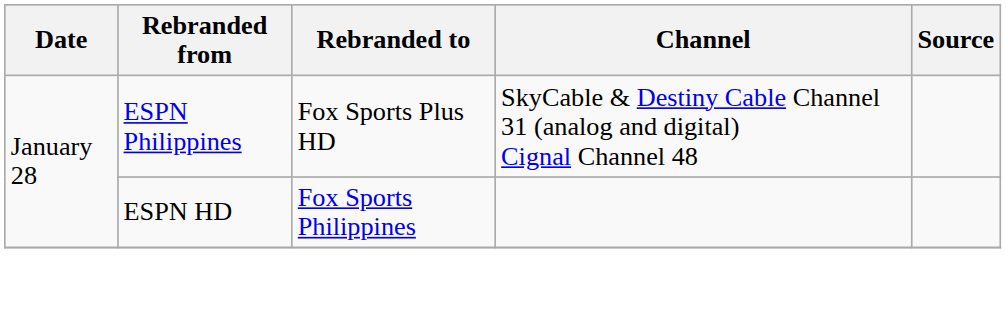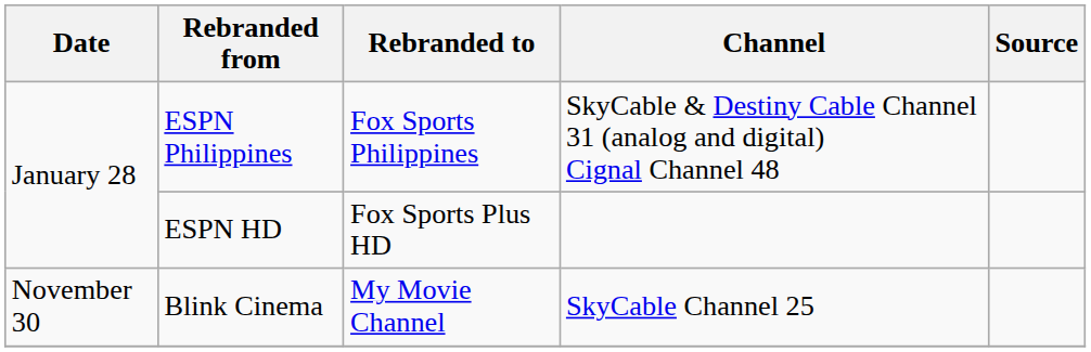ESPN Philippines | Rebranded to: Fox Sports Plus HD -> Fox Sports Philippines
ESPN HD | Rebranded to: Fox Sports Philippines -> Fox Sports Plus HD
+ row: November 30 | Blink Cinema | My Movie Channel | SkyCable Channel 25
